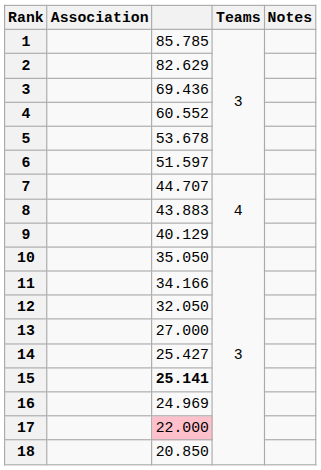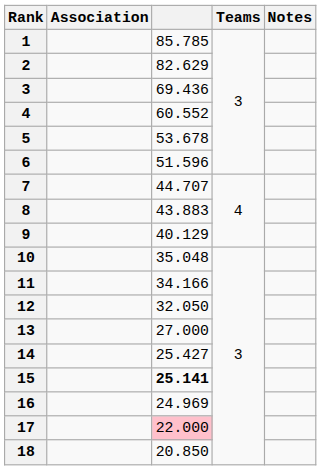6 | column 3: 51.597 -> 51.596
10 | column 3: 35.050 -> 35.048
